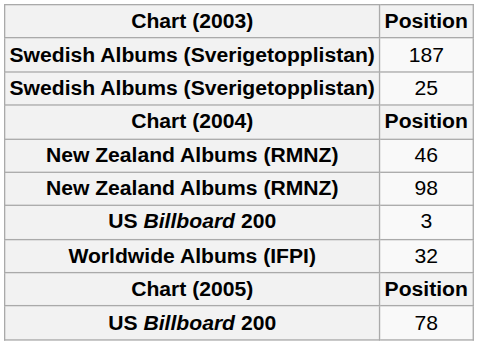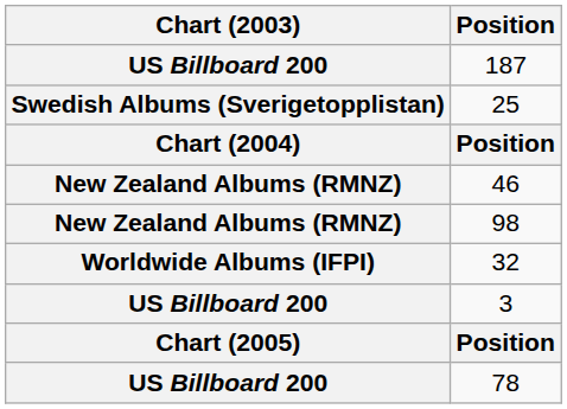187 | Chart (2003): Swedish Albums (Sverigetopplistan) -> US Billboard 200
rows swapped: 3 <-> 32
